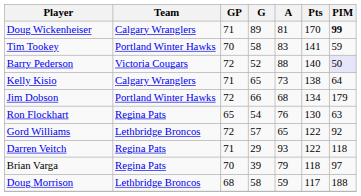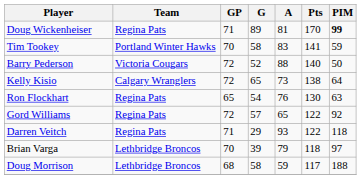Doug Wickenheiser | Team: Calgary Wranglers -> Regina Pats
Barry Pederson | PIM: lavender background -> no background
Kelly Kisio | GP: 71 -> 72
- row: Jim Dobson | Portland Winter Hawks | 72 | 66 | 68 | 134 | 179
Gord Williams | Team: Lethbridge Broncos -> Regina Pats
Brian Varga | Team: Regina Pats -> Lethbridge Broncos
